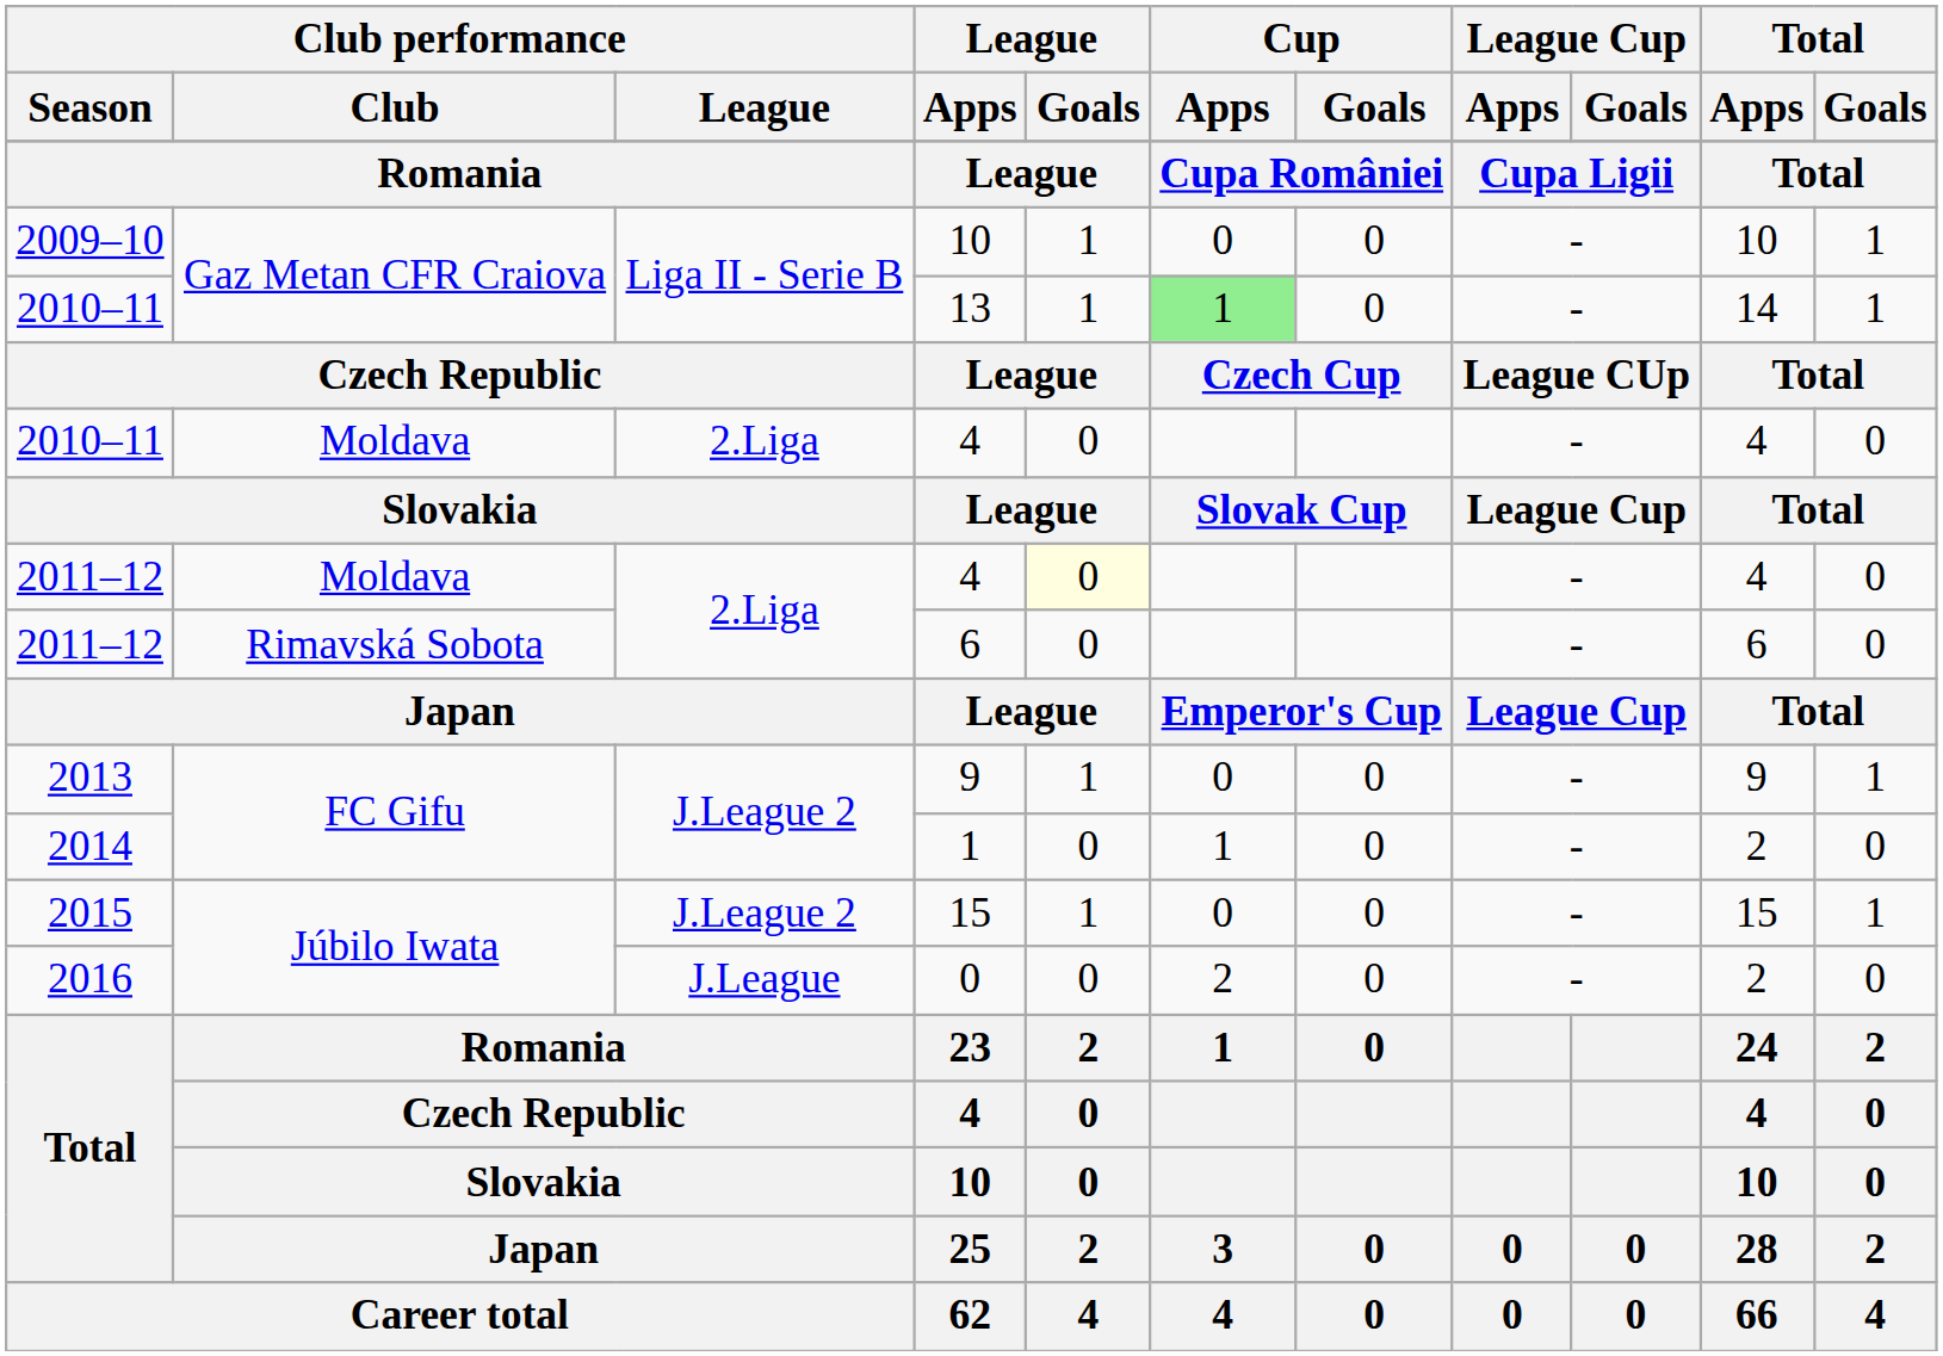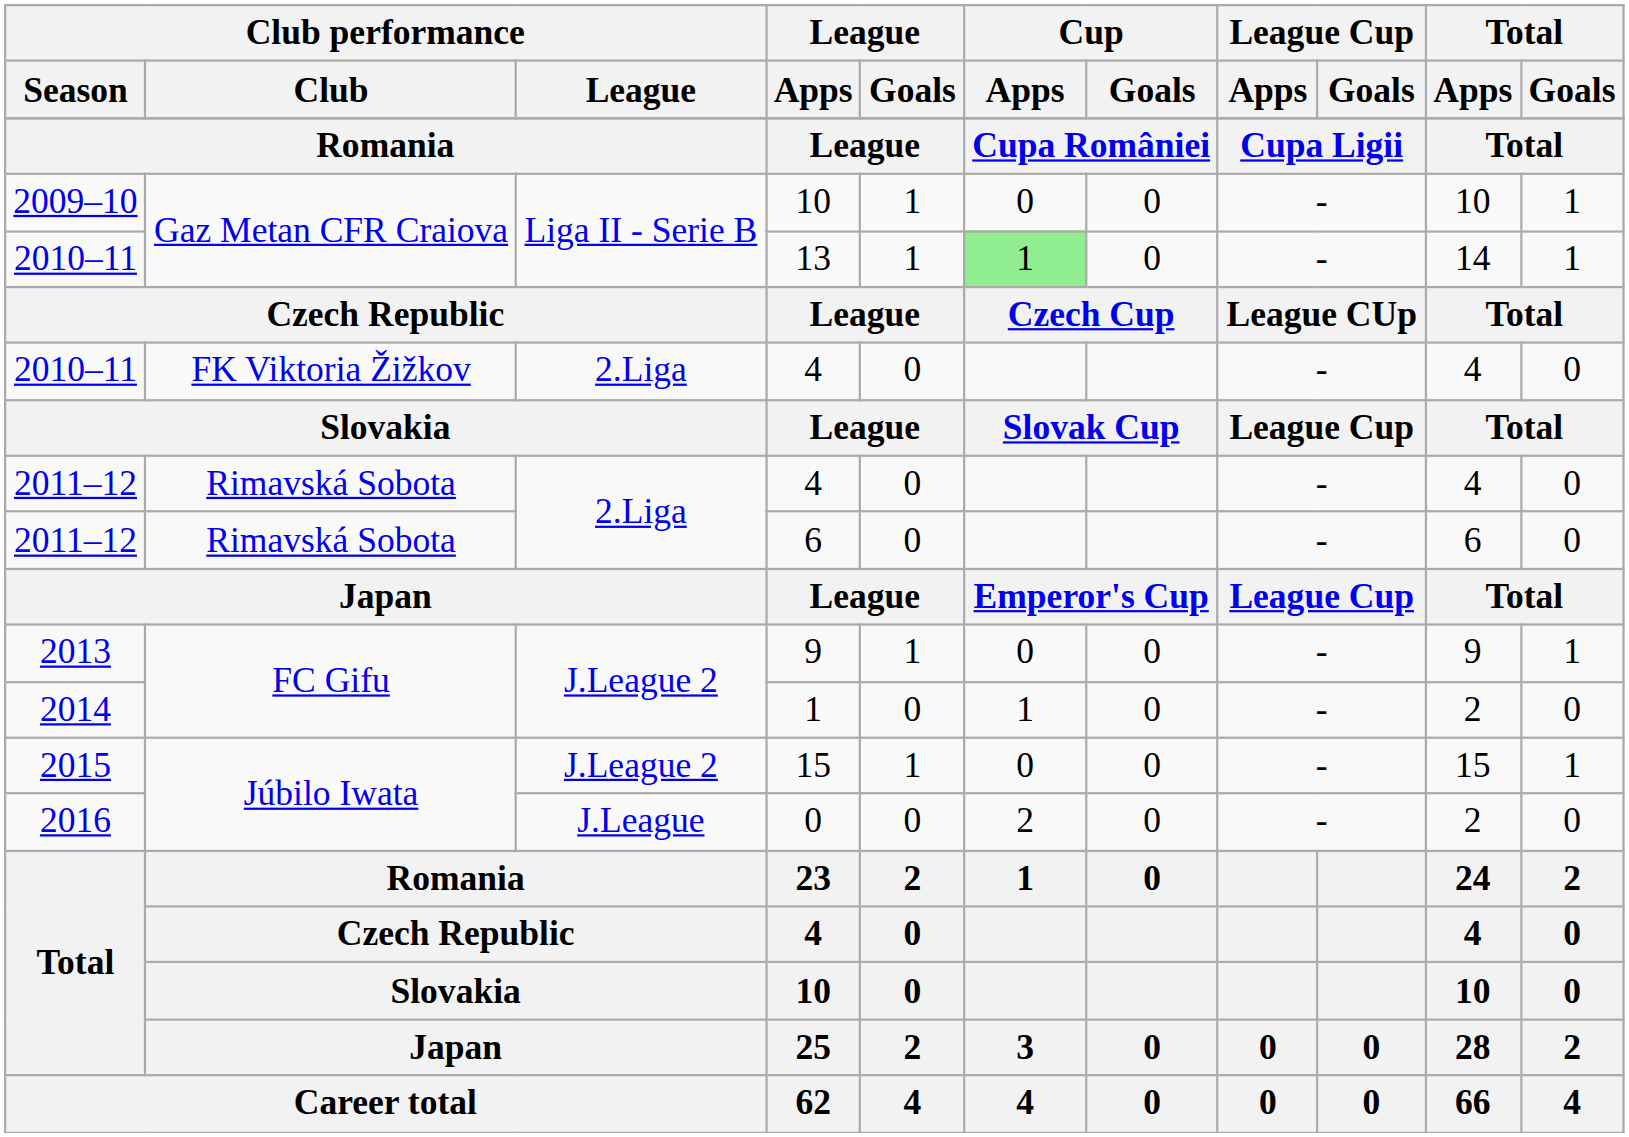2010–11 / 4 | Club performance / Club: Moldava -> FK Viktoria Žižkov
2011–12 / 4 | Club performance / Club: Moldava -> Rimavská Sobota
2011–12 / 4 | League / Goals: lightyellow background -> no background
